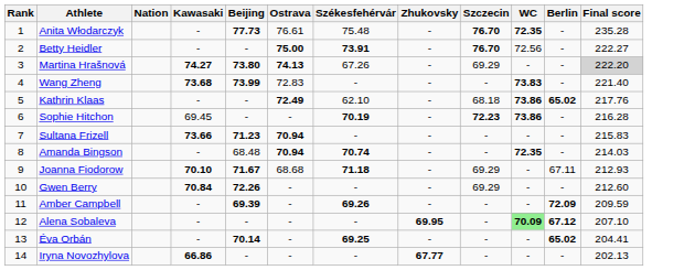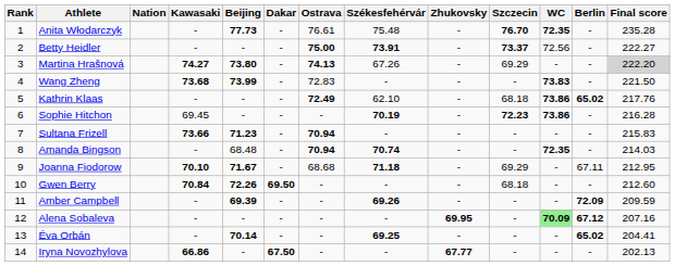+ column: Dakar | - | - | - | - | - | - | - | - | - | 69.50 | - | - | - | 67.50
Betty Heidler | Szczecin: 76.70 -> 73.37
Wang Zheng | Final score: 221.40 -> 221.50
Joanna Fiodorow | Final score: 212.93 -> 212.95
Gwen Berry | Szczecin: 69.29 -> 68.18
Alena Sobaleva | Final score: 207.10 -> 207.16
